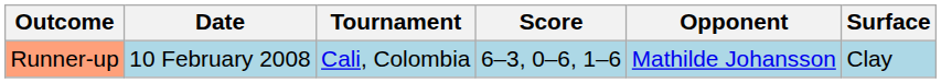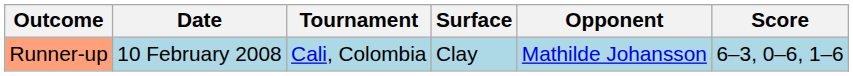columns swapped: Surface <-> Score
